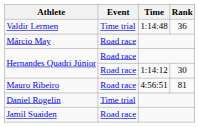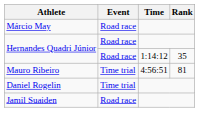- row: Valdir Lermen | Time trial | 1:14:48 | 36
Hernandes Quadri Júnior / 1:14:12 | Rank: 30 -> 35
Mauro Ribeiro | Event: Road race -> Time trial
